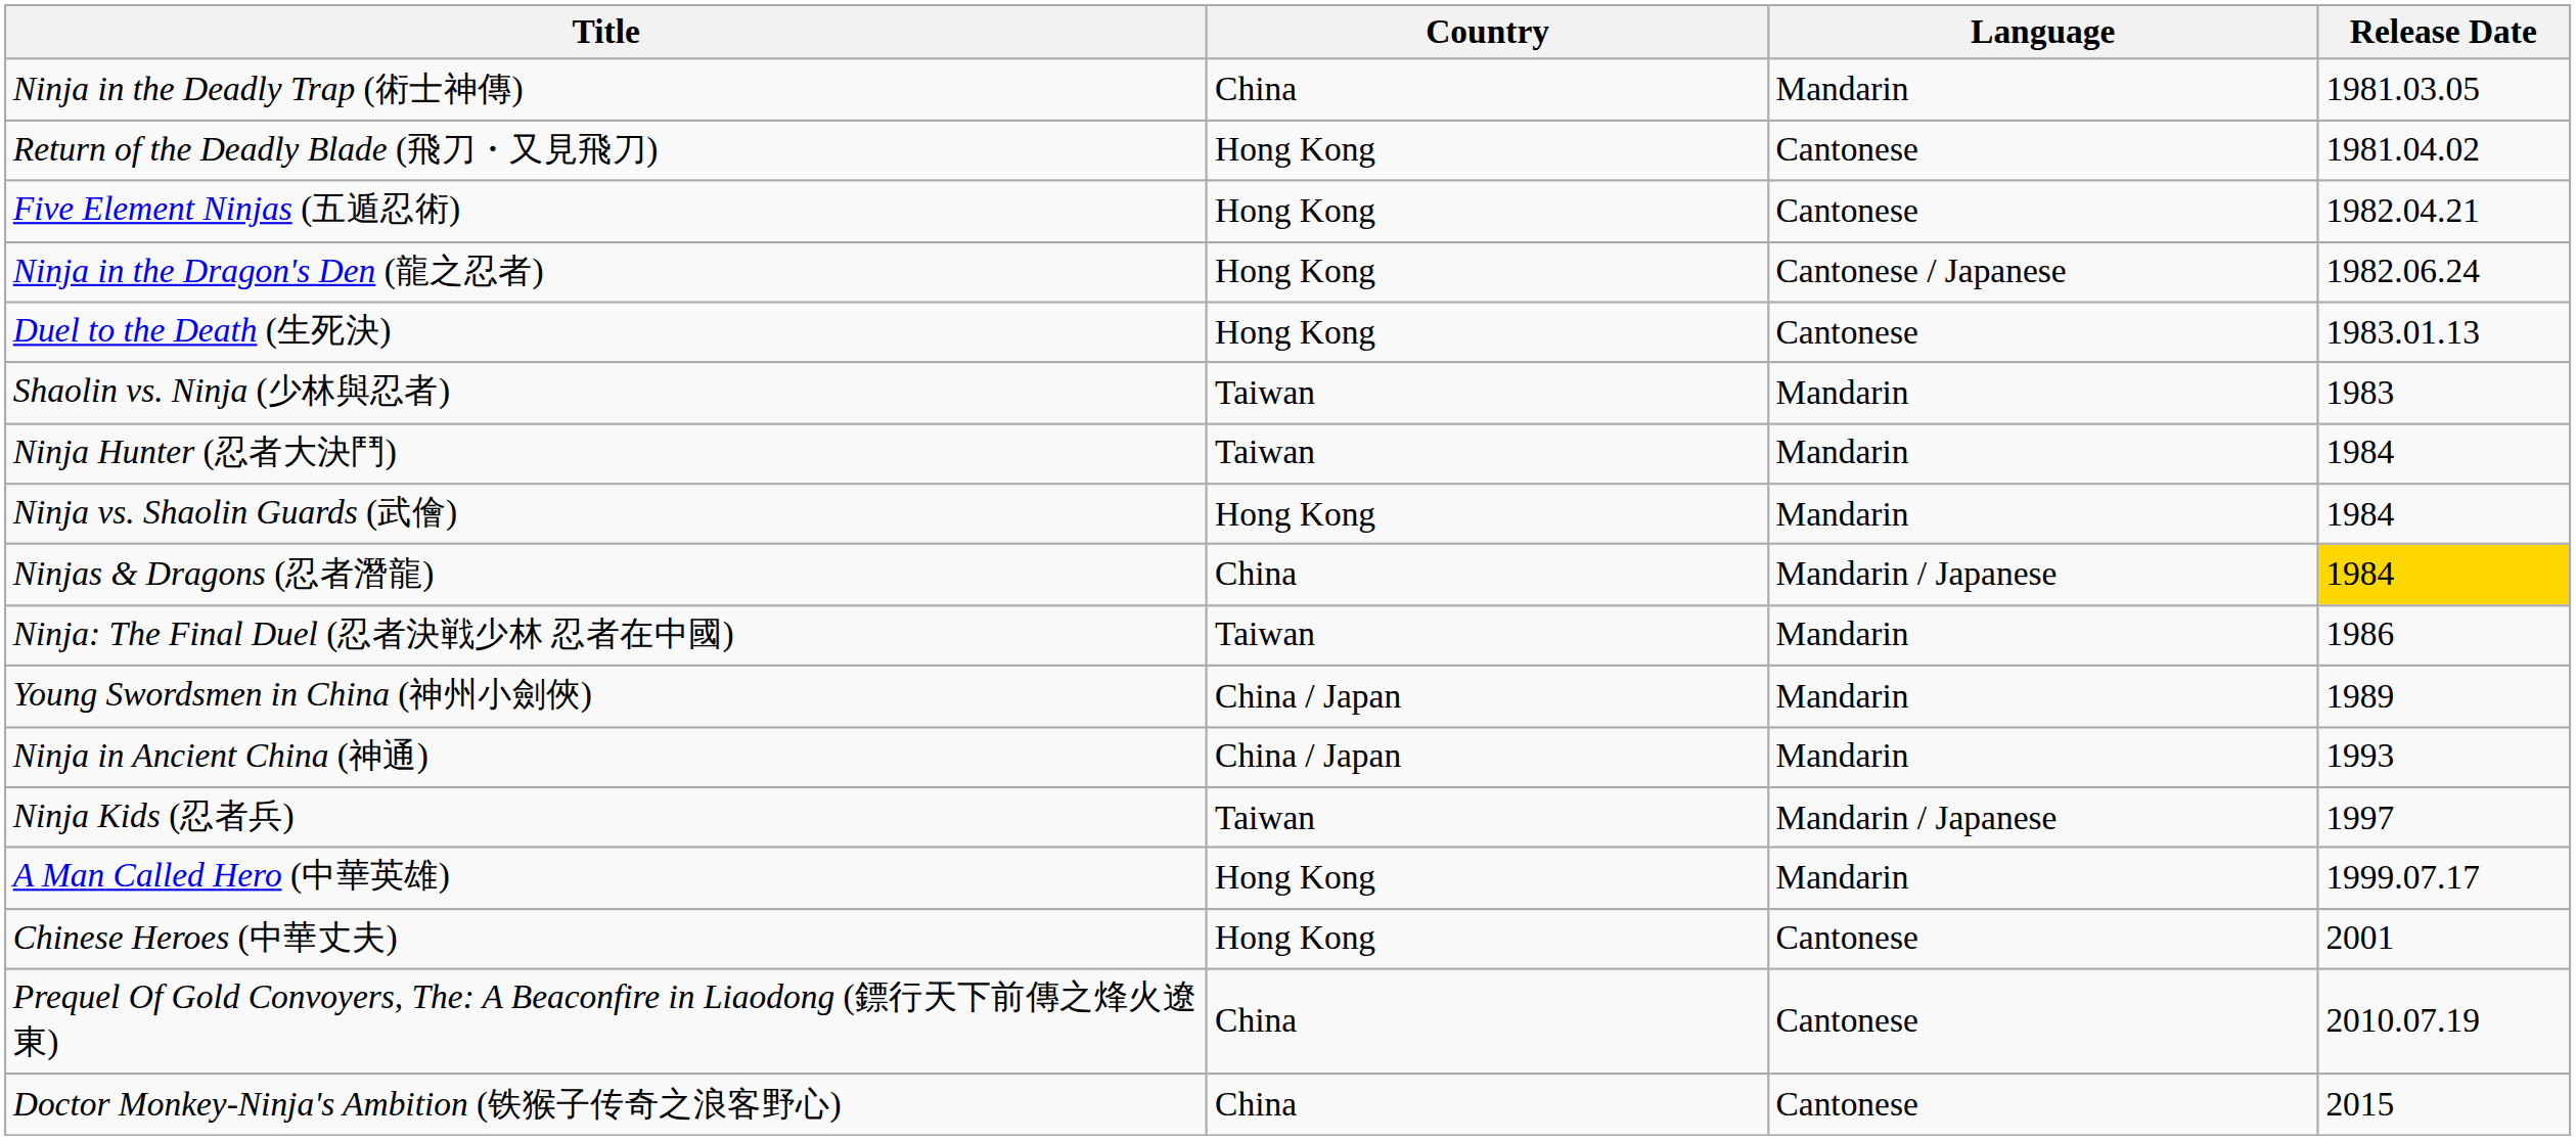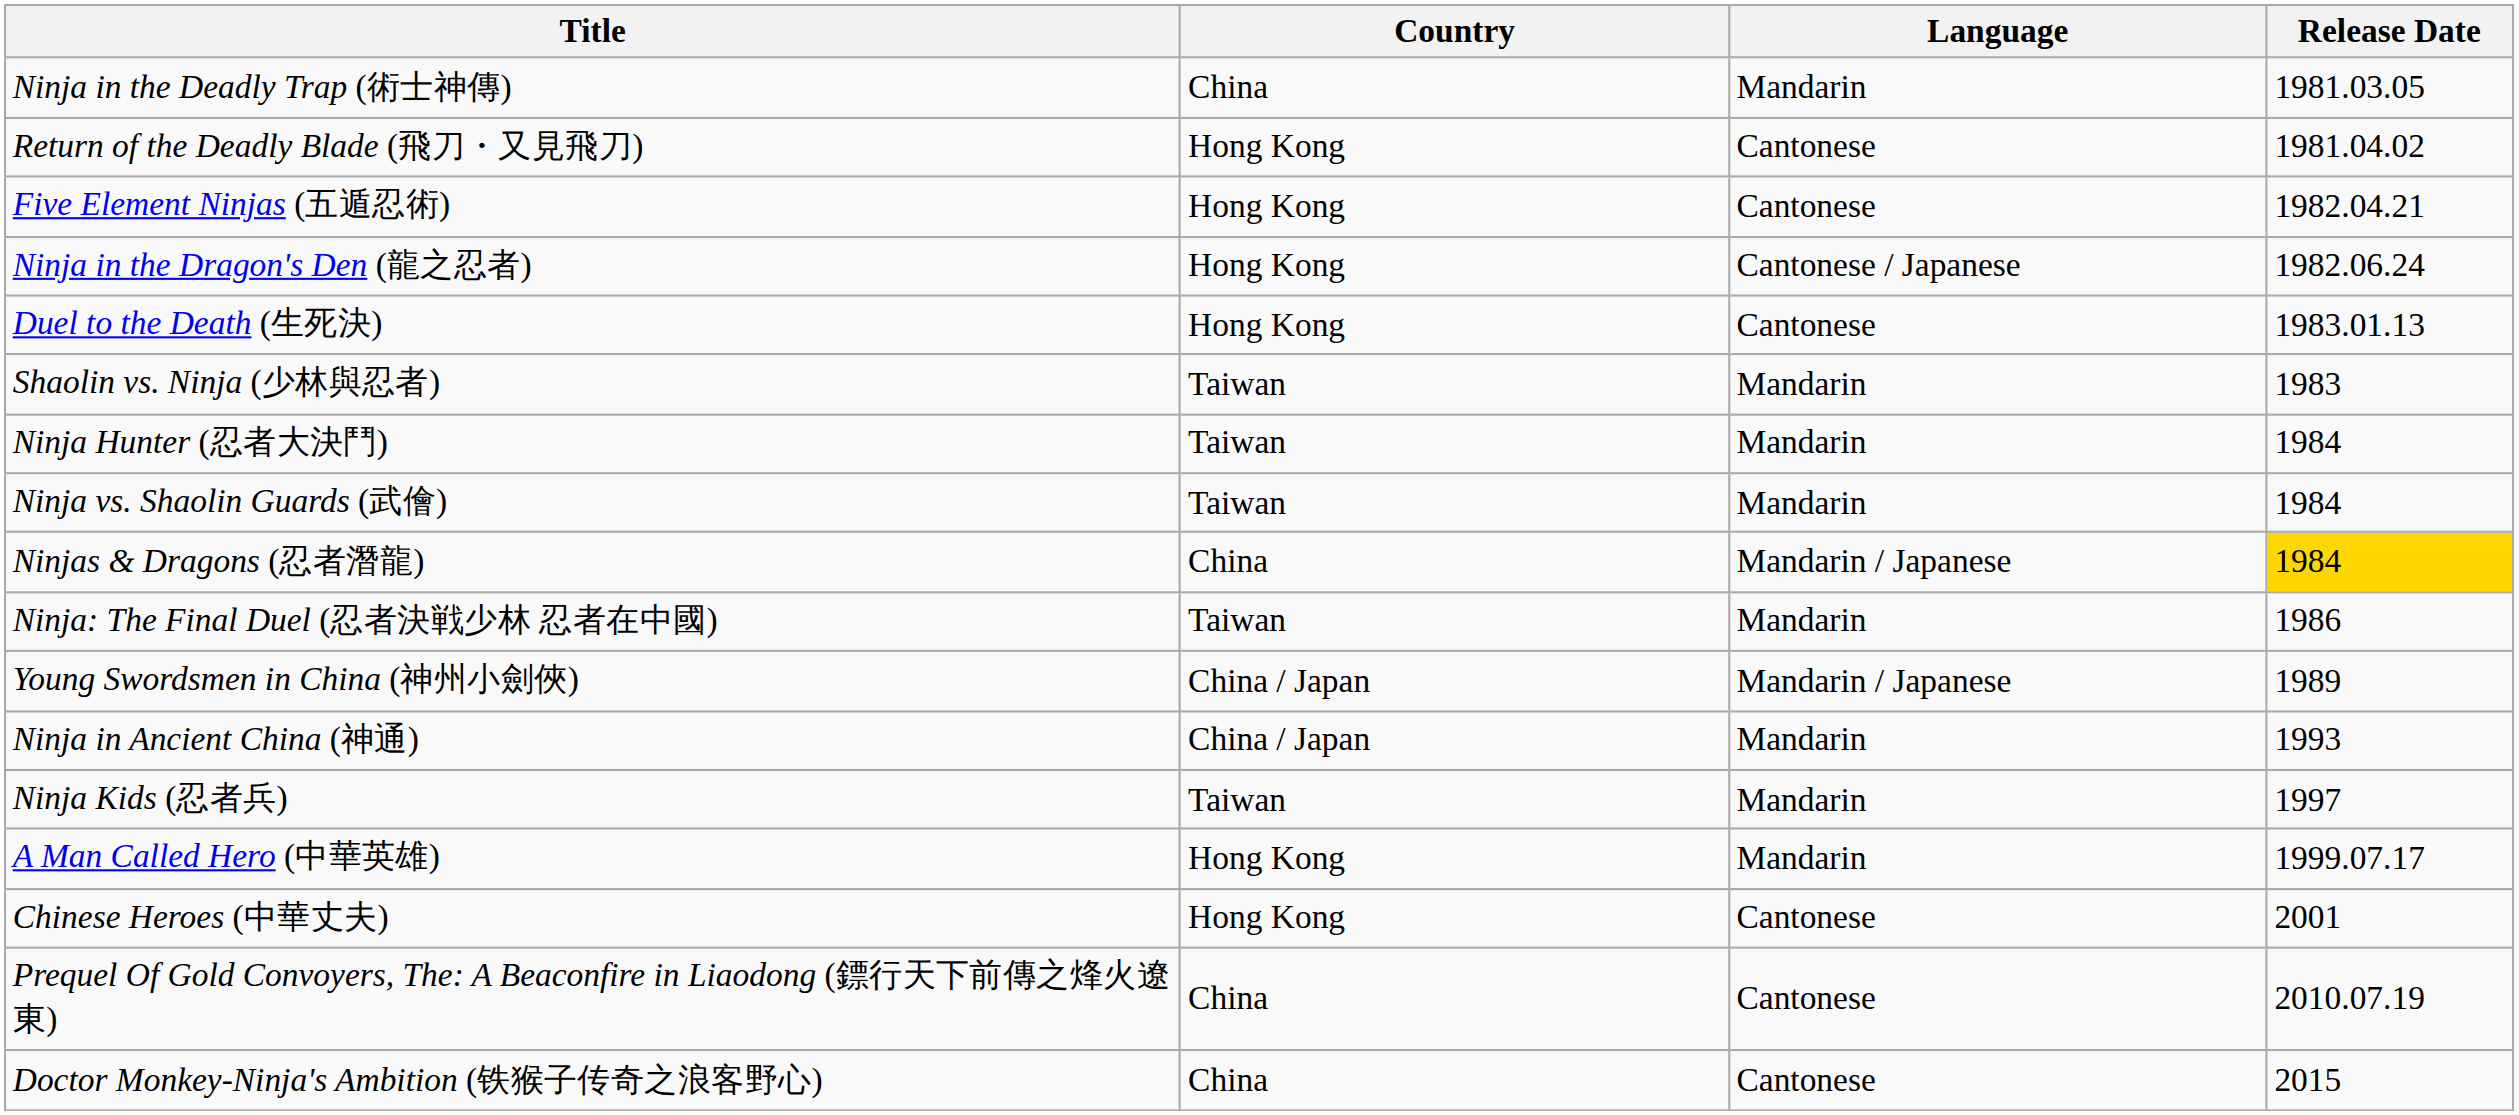Ninja vs. Shaolin Guards (武儈) | Country: Hong Kong -> Taiwan
Young Swordsmen in China (神州小劍俠) | Language: Mandarin -> Mandarin / Japanese
Ninja Kids (忍者兵) | Language: Mandarin / Japanese -> Mandarin
